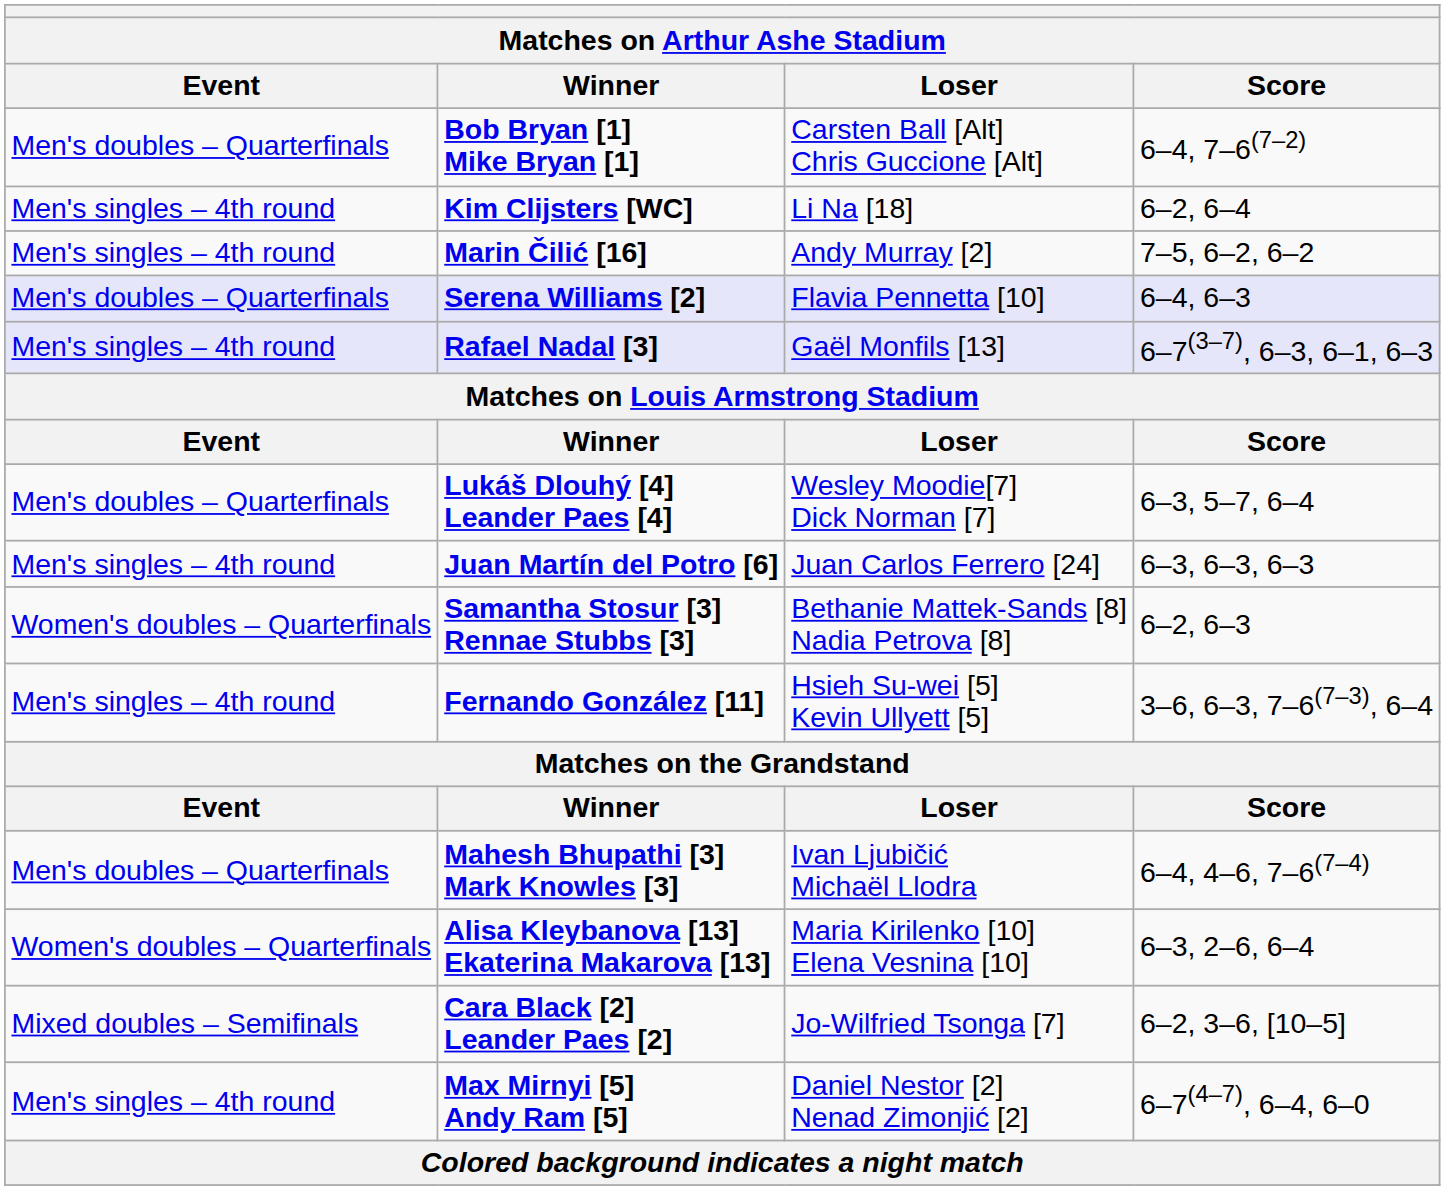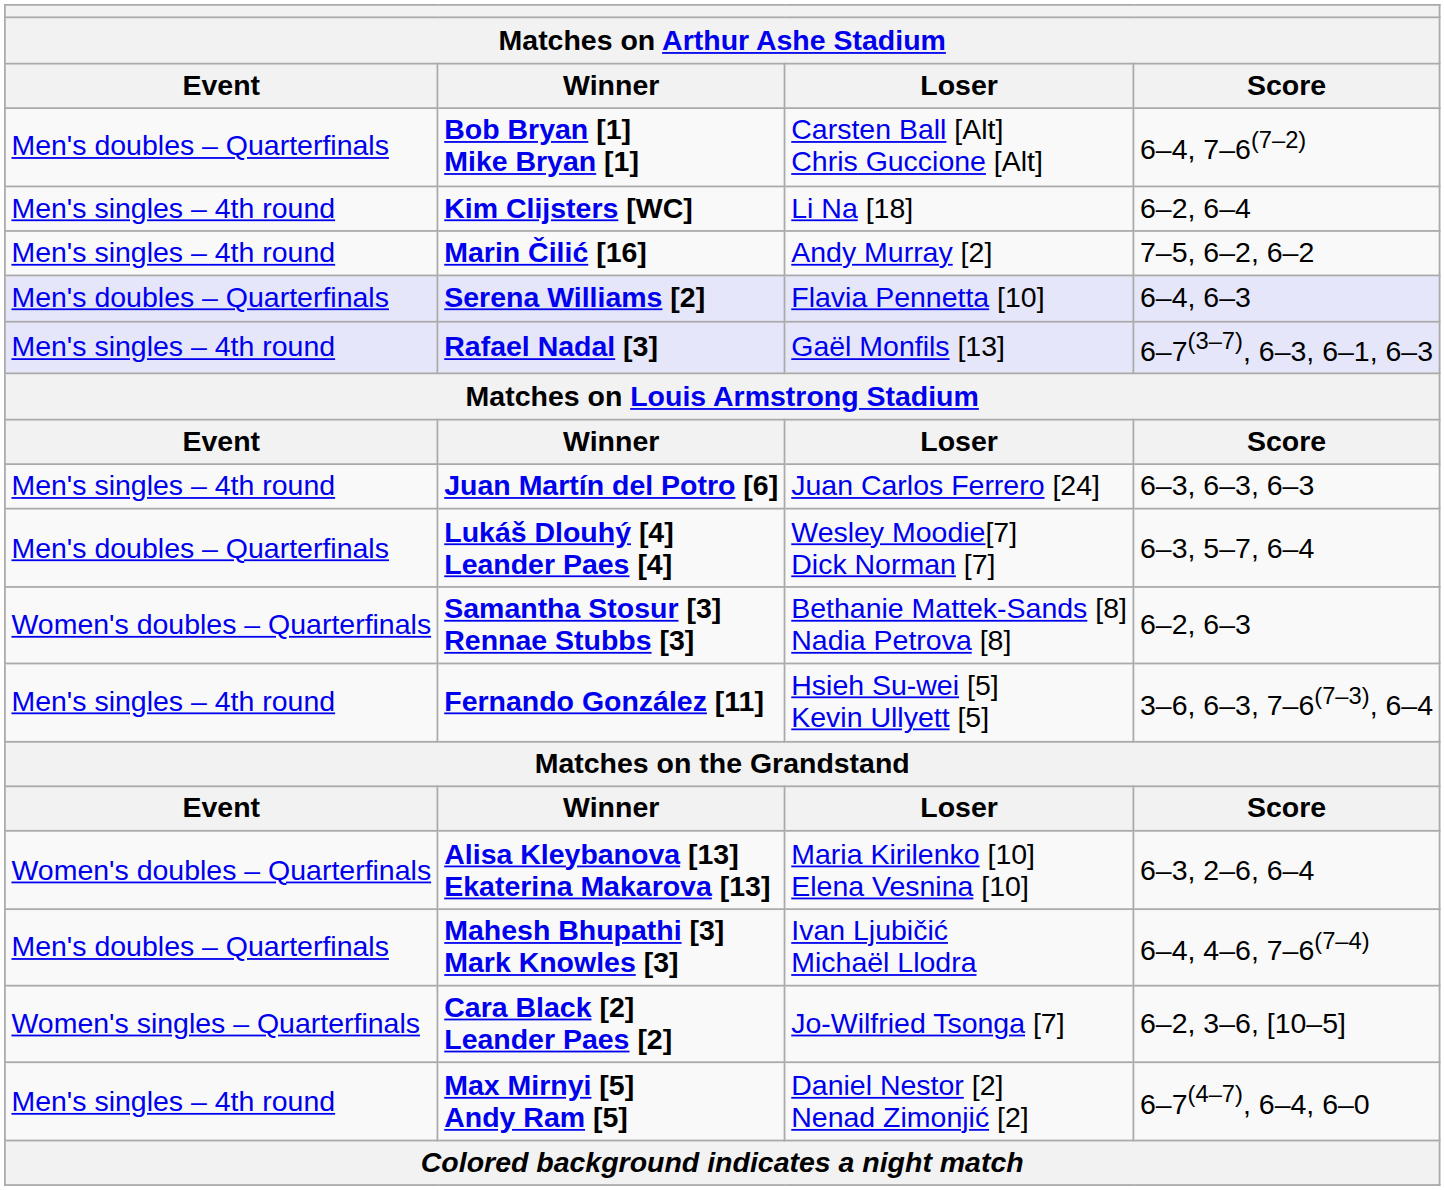rows swapped: Lukáš Dlouhý [4] Leander Paes [4] <-> Juan Martín del Potro [6]
rows swapped: Alisa Kleybanova [13] Ekaterina Makarova [13] <-> Mahesh Bhupathi [3] Mark Knowles [3]
Cara Black [2] Leander Paes [2] | Event: Mixed doubles – Semifinals -> Women's singles – Quarterfinals
